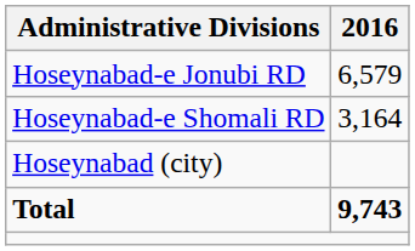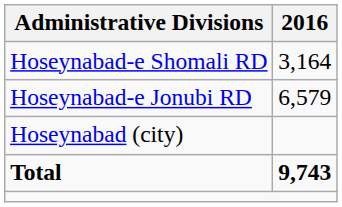rows swapped: Hoseynabad-e Jonubi RD <-> Hoseynabad-e Shomali RD
